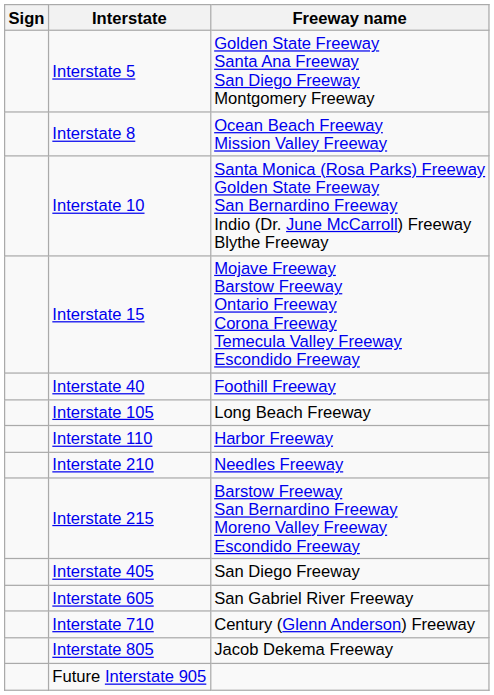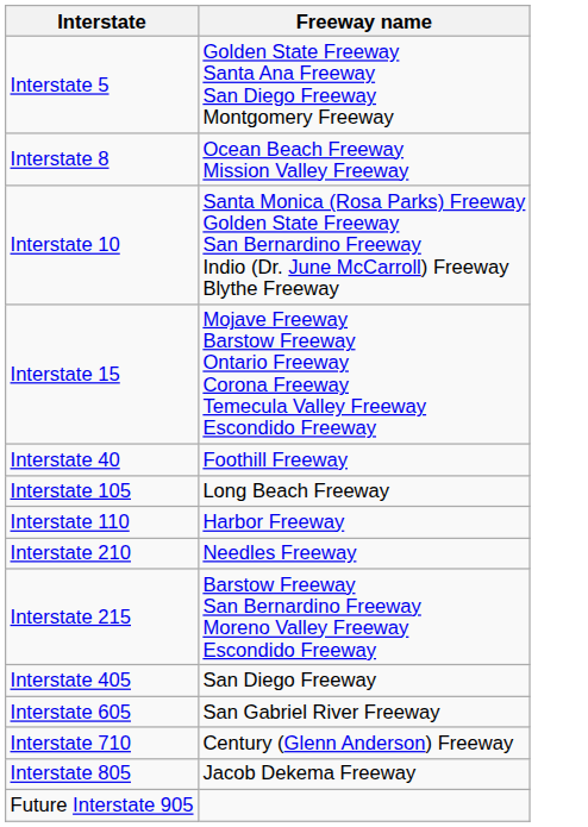- column: Sign
